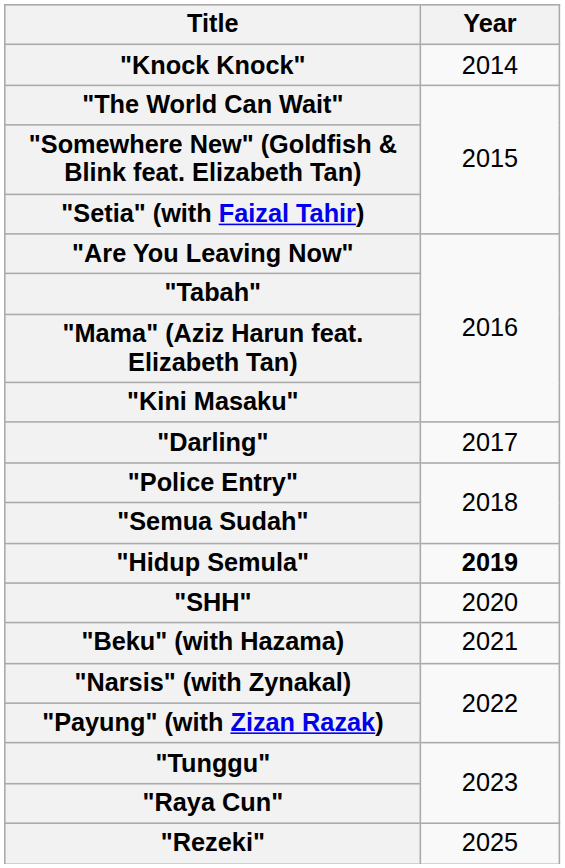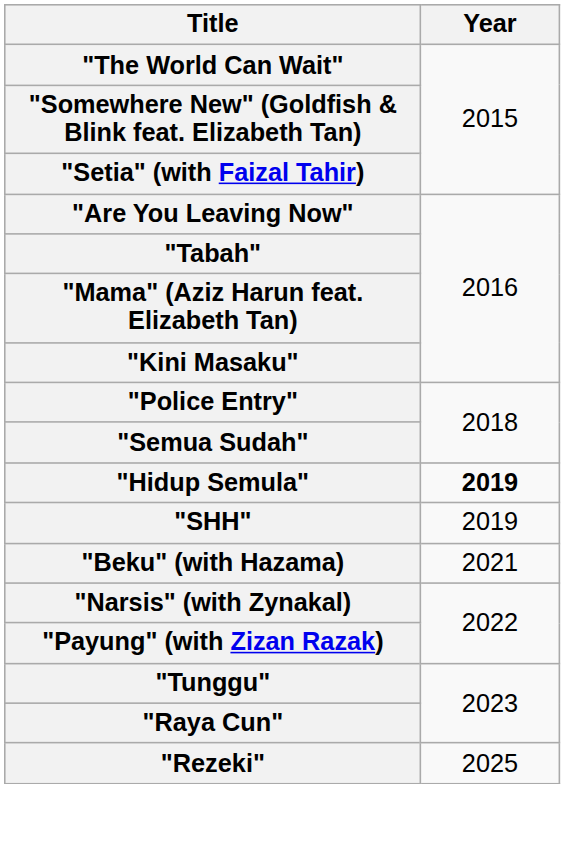- row: "Knock Knock" | 2014
- row: "Darling" | 2017
"SHH" | Year: 2020 -> 2019
